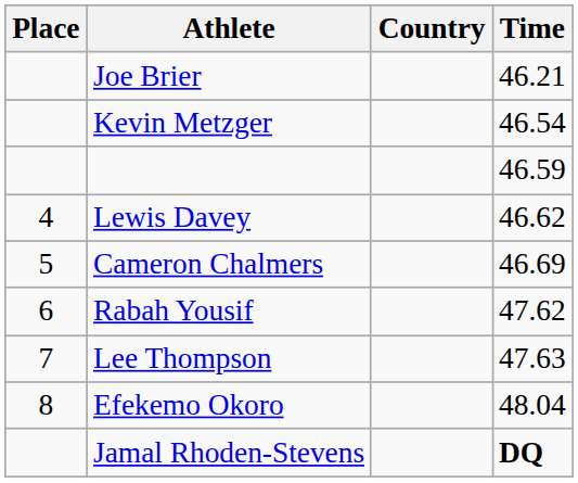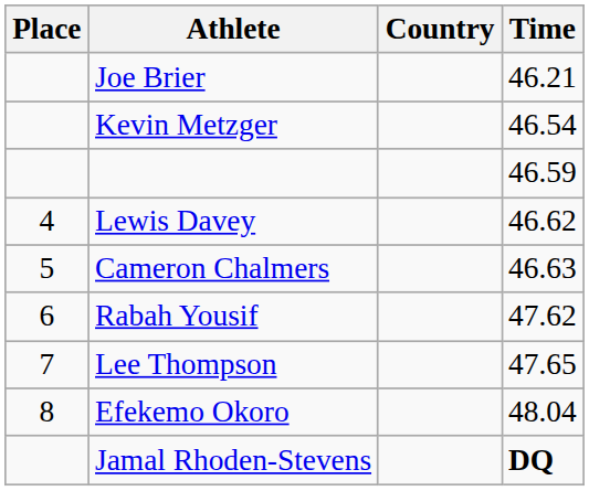Cameron Chalmers | Time: 46.69 -> 46.63
Lee Thompson | Time: 47.63 -> 47.65
